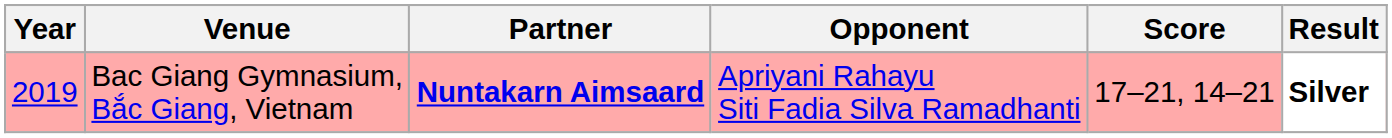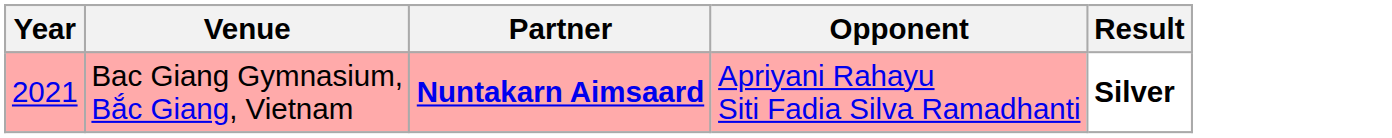- column: Score | 17–21, 14–21
Bac Giang Gymnasium, Bắc Giang, Vietnam | Year: 2019 -> 2021
